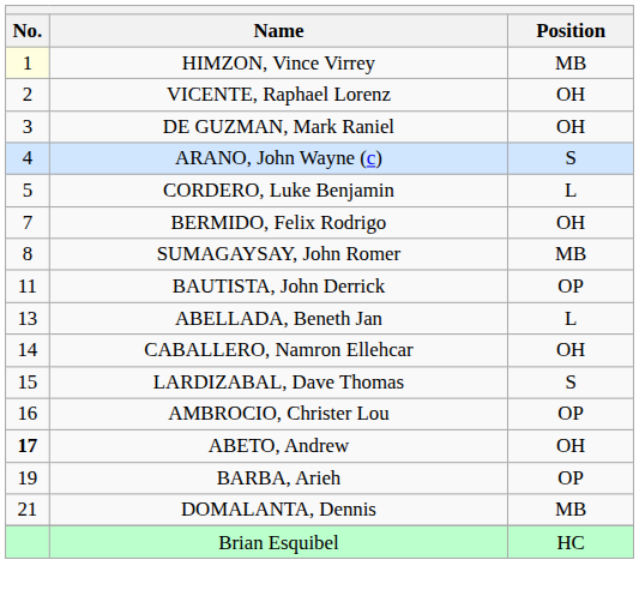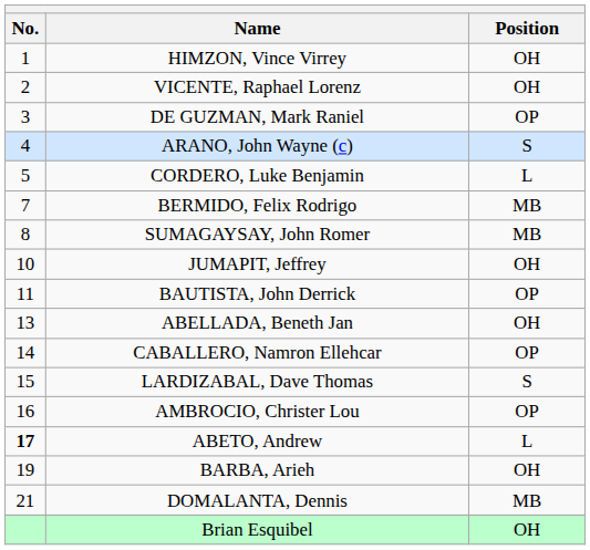HIMZON, Vince Virrey | No.: lightyellow background -> no background
HIMZON, Vince Virrey | Position: MB -> OH
DE GUZMAN, Mark Raniel | Position: OH -> OP
BERMIDO, Felix Rodrigo | Position: OH -> MB
+ row: 10 | JUMAPIT, Jeffrey | OH
ABELLADA, Beneth Jan | Position: L -> OH
CABALLERO, Namron Ellehcar | Position: OH -> OP
ABETO, Andrew | Position: OH -> L
BARBA, Arieh | Position: OP -> OH
Brian Esquibel | Position: HC -> OH
